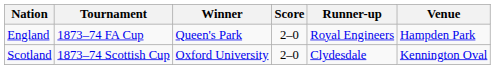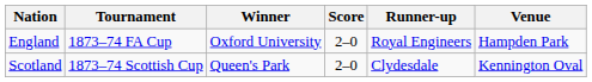England | Winner: Queen's Park -> Oxford University
Scotland | Winner: Oxford University -> Queen's Park
